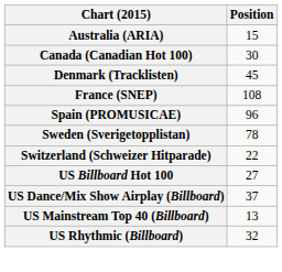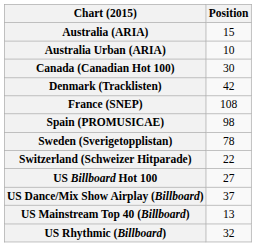+ row: Australia Urban (ARIA) | 10
Denmark (Tracklisten) | Position: 45 -> 42
Spain (PROMUSICAE) | Position: 96 -> 98
